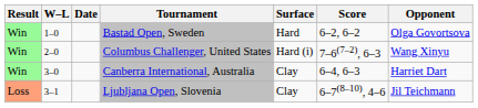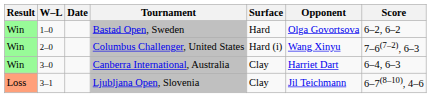columns swapped: Opponent <-> Score
